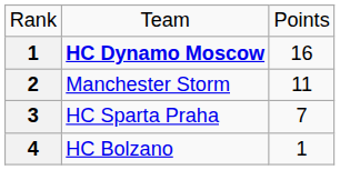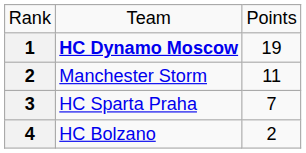HC Dynamo Moscow | column 3: 16 -> 19
HC Bolzano | column 3: 1 -> 2
